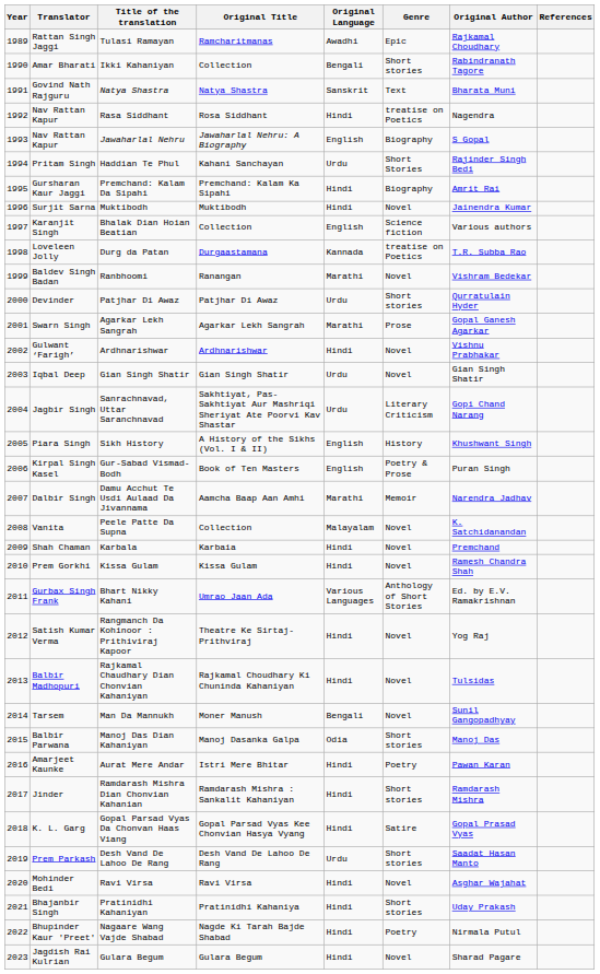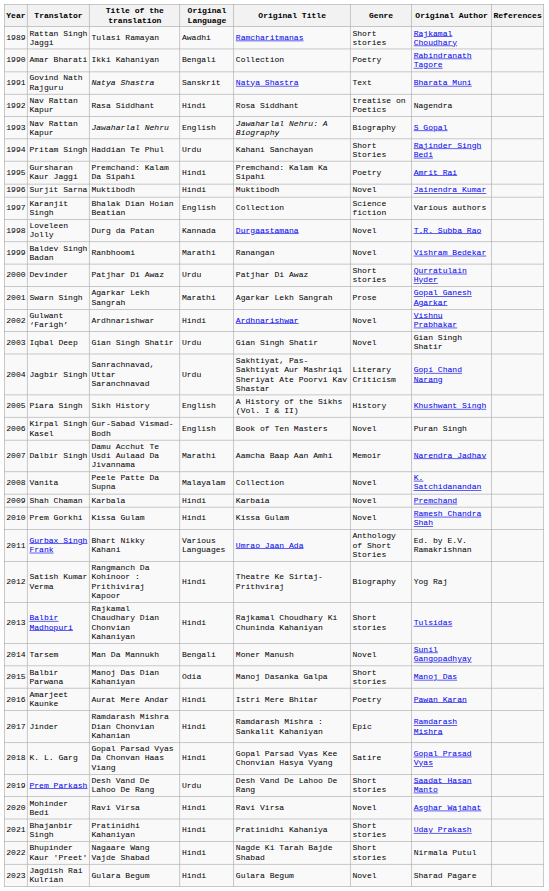columns swapped: Original Title <-> Original Language
Tulasi Ramayan | Genre: Epic -> Short stories
Ikki Kahaniyan | Genre: Short stories -> Poetry
Premchand: Kalam Da Sipahi | Genre: Biography -> Poetry
Durg da Patan | Genre: treatise on Poetics -> Novel
Gur-Sabad Vismad-Bodh | Genre: Poetry & Prose -> Novel
Rangmanch Da Kohinoor : Prithiviraj Kapoor | Genre: Novel -> Biography
Rajkamal Chaudhary Dian Chonvian Kahaniyan | Genre: Novel -> Short stories
Ramdarash Mishra Dian Chonvian Kahanian | Genre: Short stories -> Epic
Nagaare Wang Vajde Shabad | Genre: Poetry -> Short stories
